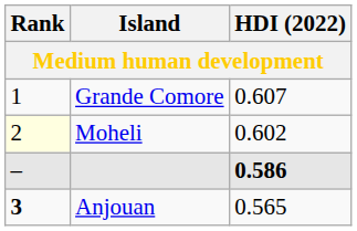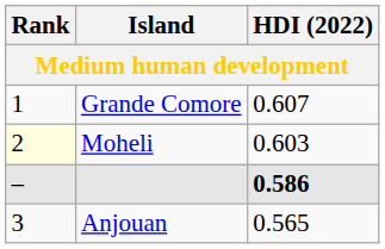Moheli | HDI (2022): 0.602 -> 0.603
Anjouan | Rank: bold -> normal
